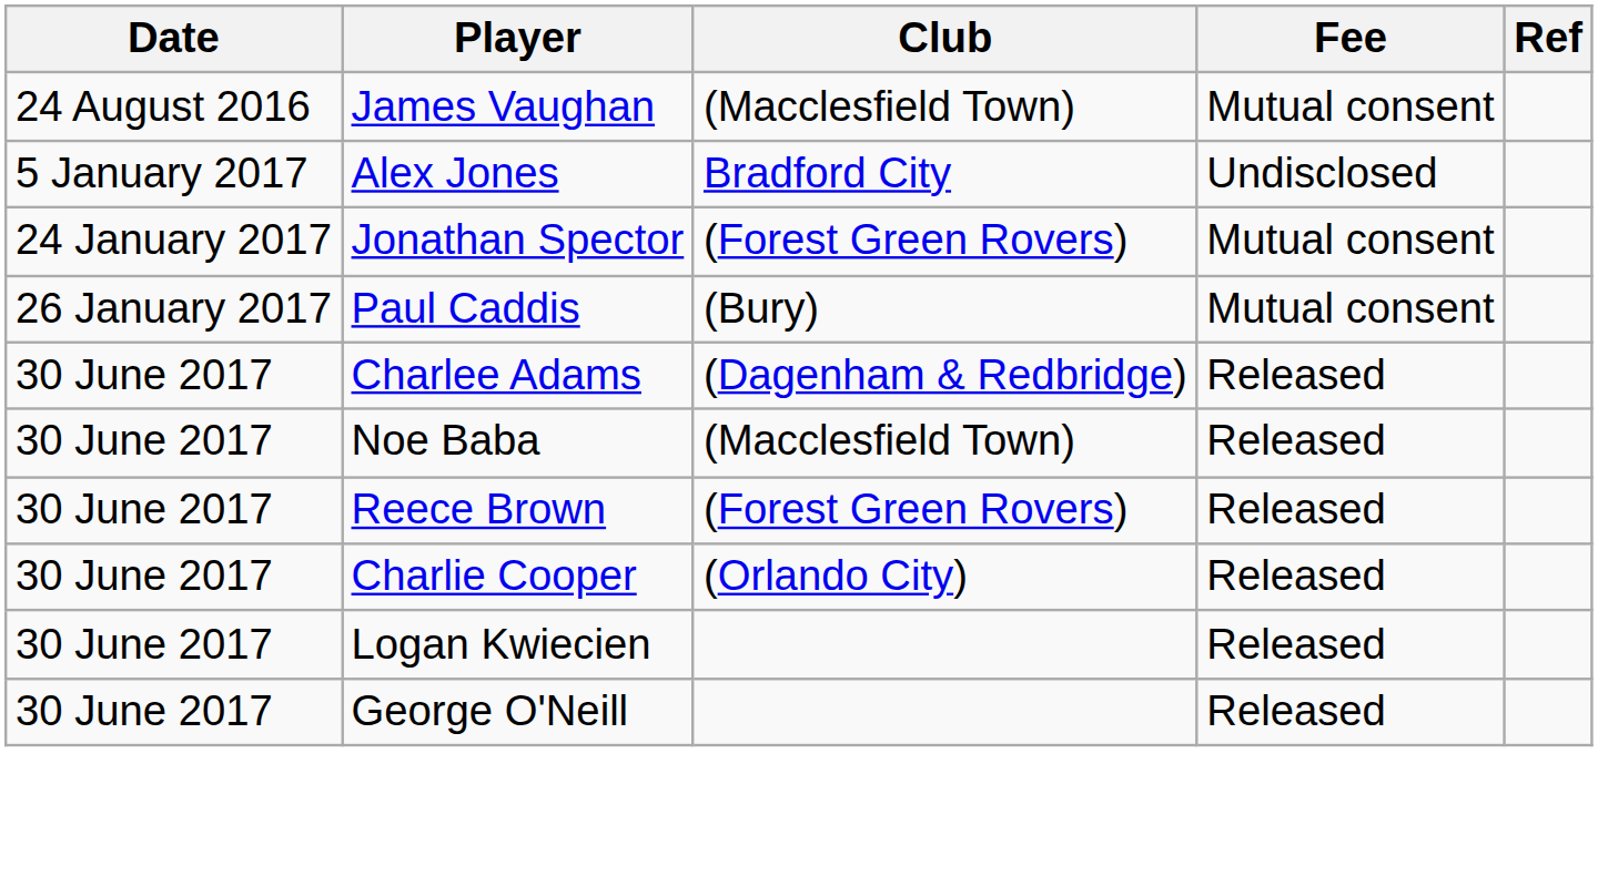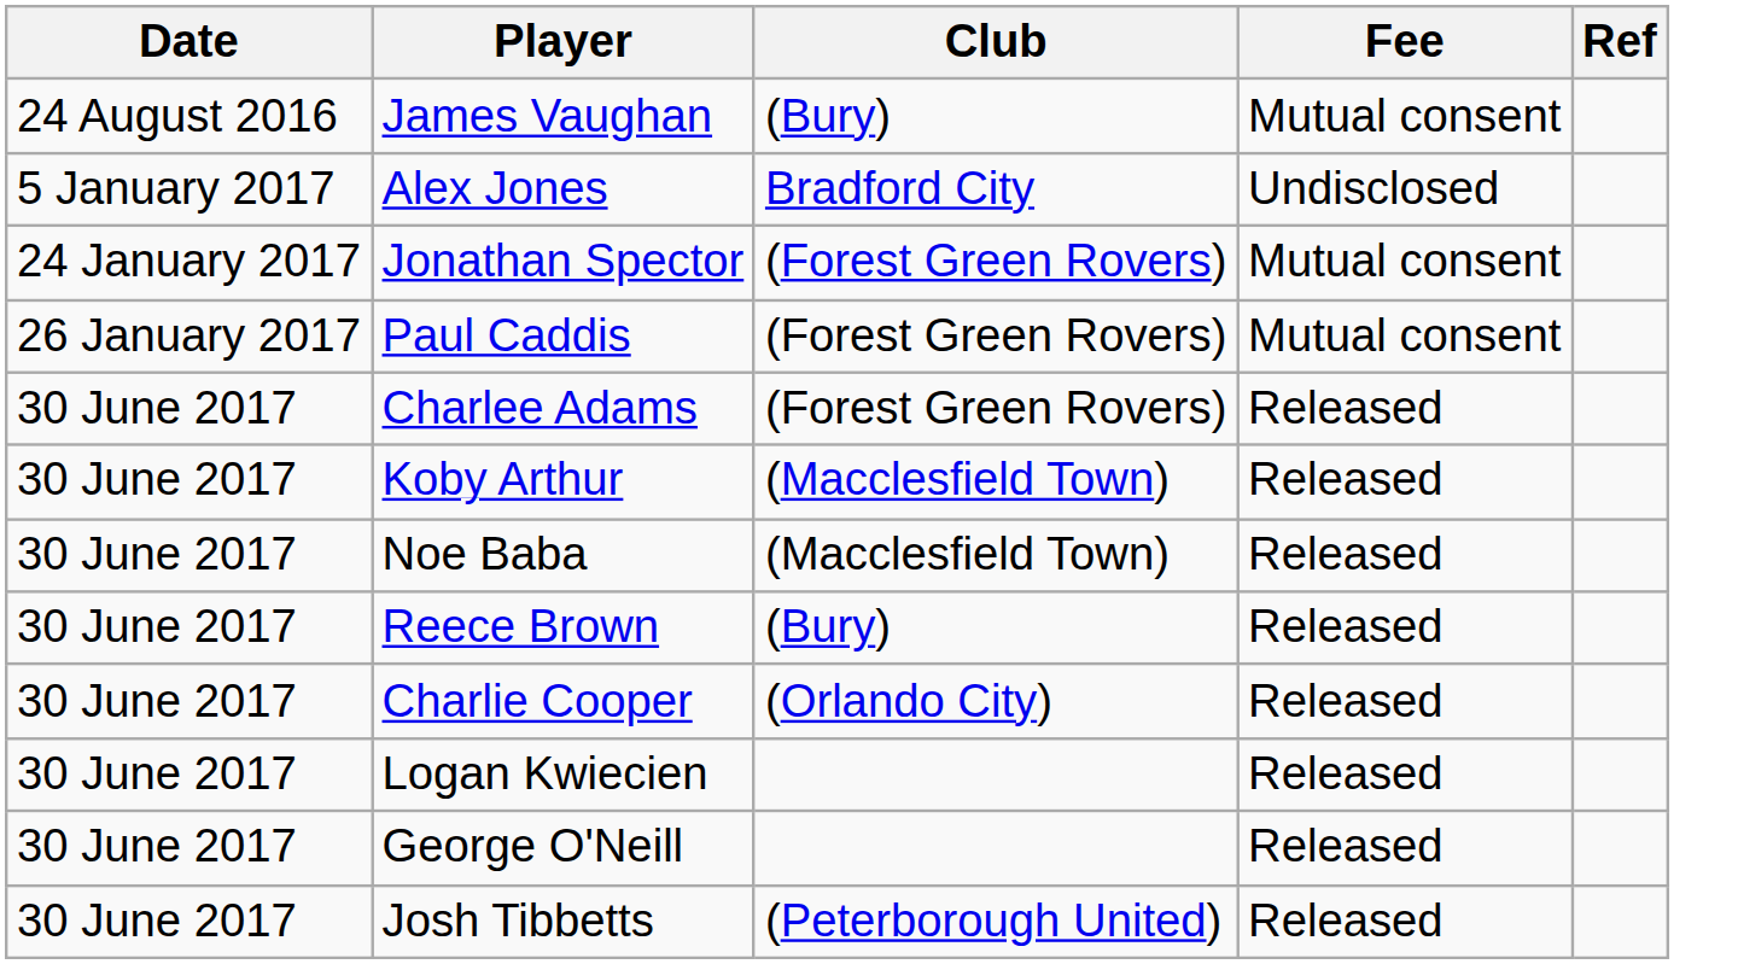James Vaughan | Club: (Macclesfield Town) -> (Bury)
Paul Caddis | Club: (Bury) -> (Forest Green Rovers)
Charlee Adams | Club: (Dagenham & Redbridge) -> (Forest Green Rovers)
+ row: 30 June 2017 | Koby Arthur | (Macclesfield Town) | Released
Reece Brown | Club: (Forest Green Rovers) -> (Bury)
+ row: 30 June 2017 | Josh Tibbetts | (Peterborough United) | Released
